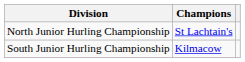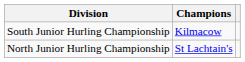rows swapped: North Junior Hurling Championship <-> South Junior Hurling Championship
